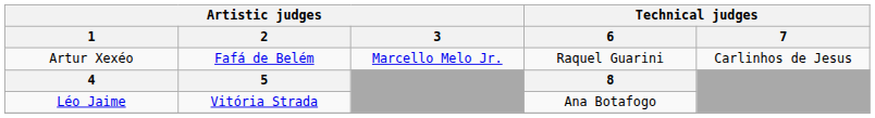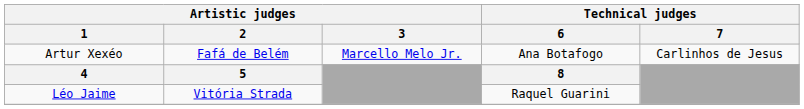Artur Xexéo | Technical judges / 6: Raquel Guarini -> Ana Botafogo
Léo Jaime | Technical judges / 6: Ana Botafogo -> Raquel Guarini
